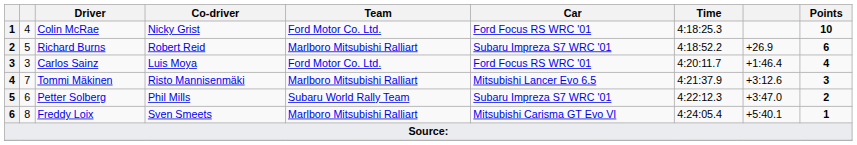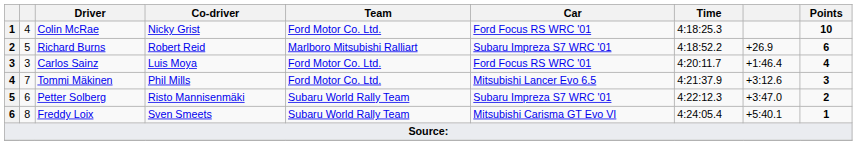Tommi Mäkinen | Co-driver: Risto Mannisenmäki -> Phil Mills
Tommi Mäkinen | Team: Marlboro Mitsubishi Ralliart -> Ford Motor Co. Ltd.
Petter Solberg | Co-driver: Phil Mills -> Risto Mannisenmäki
Freddy Loix | Team: Marlboro Mitsubishi Ralliart -> Subaru World Rally Team
